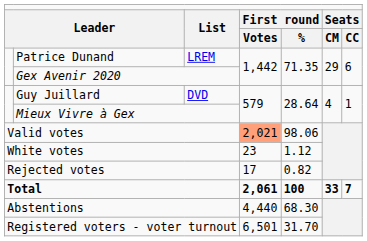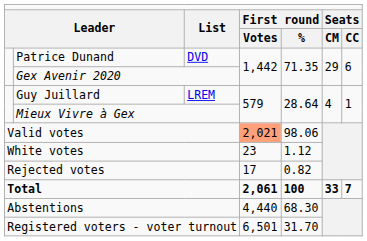Patrice Dunand | column 3: LREM -> DVD
Guy Juillard | column 3: DVD -> LREM
